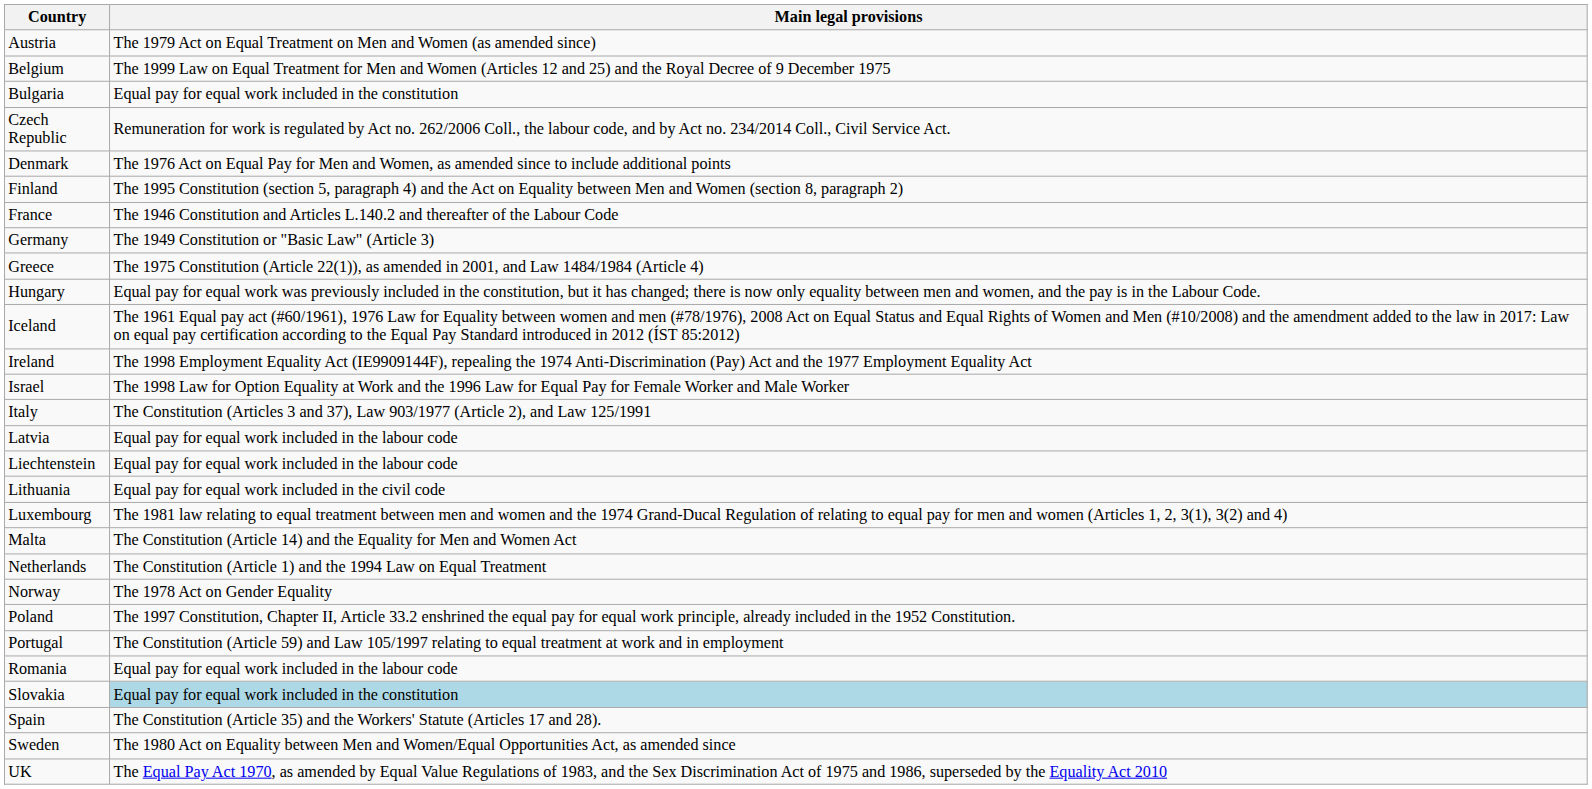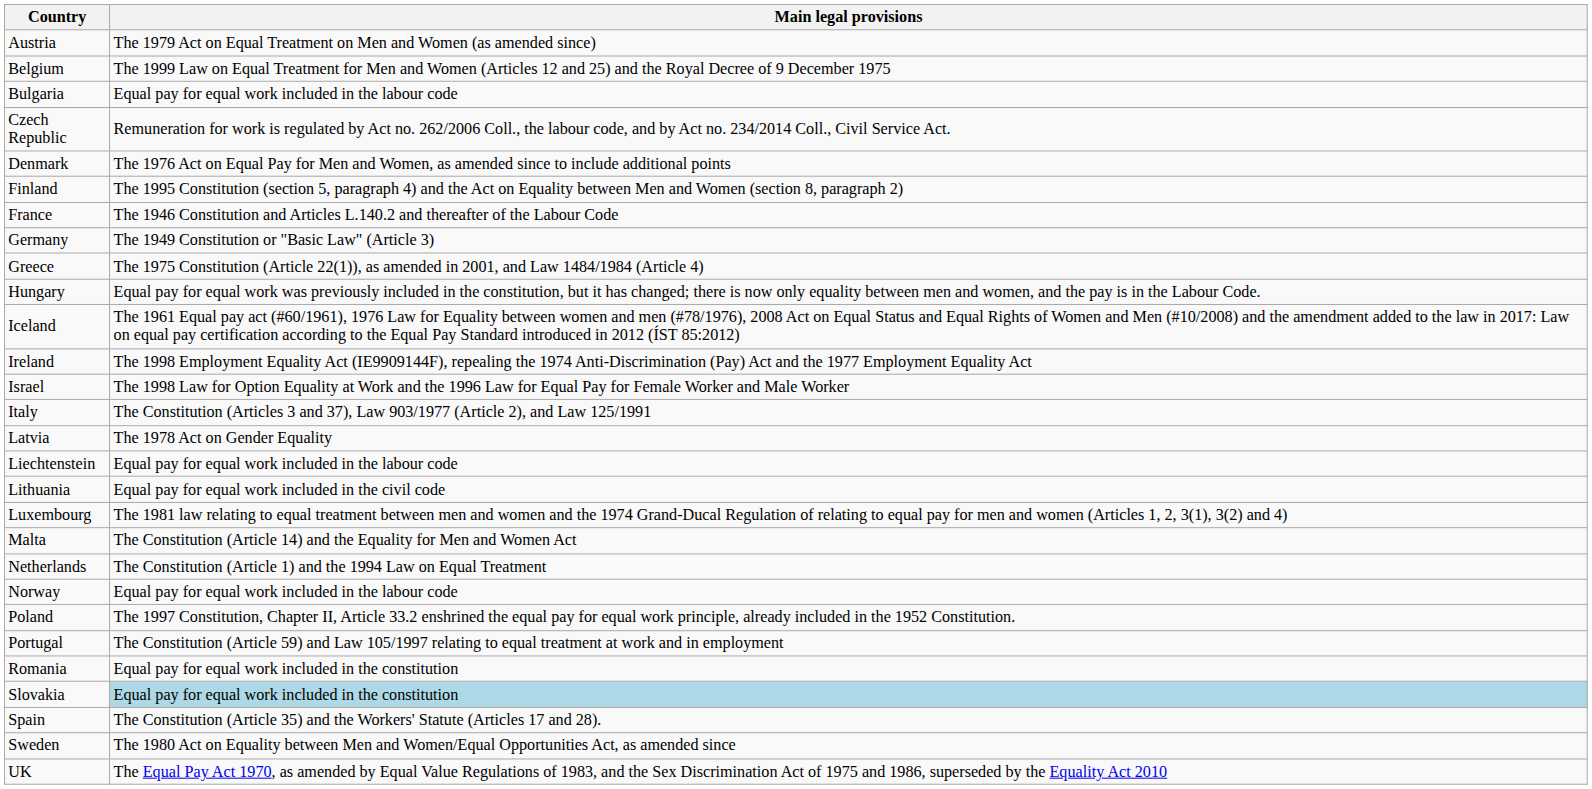Bulgaria | Main legal provisions: Equal pay for equal work included in the constitution -> Equal pay for equal work included in the labour code
Latvia | Main legal provisions: Equal pay for equal work included in the labour code -> The 1978 Act on Gender Equality
Norway | Main legal provisions: The 1978 Act on Gender Equality -> Equal pay for equal work included in the labour code
Romania | Main legal provisions: Equal pay for equal work included in the labour code -> Equal pay for equal work included in the constitution
